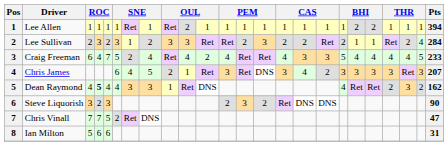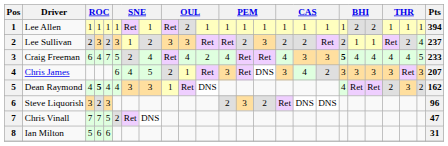Lee Sullivan | Pts: 284 -> 237
Craig Freeman | column 18: normal -> bold
Steve Liquorish | Pts: 90 -> 96
